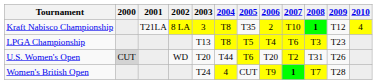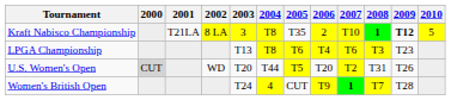Kraft Nabisco Championship | 2009: normal -> bold
Kraft Nabisco Championship | 2010: 4 -> 5
LPGA Championship | 2005: T5 -> T6
U.S. Women's Open | 2005: T6 -> T5
